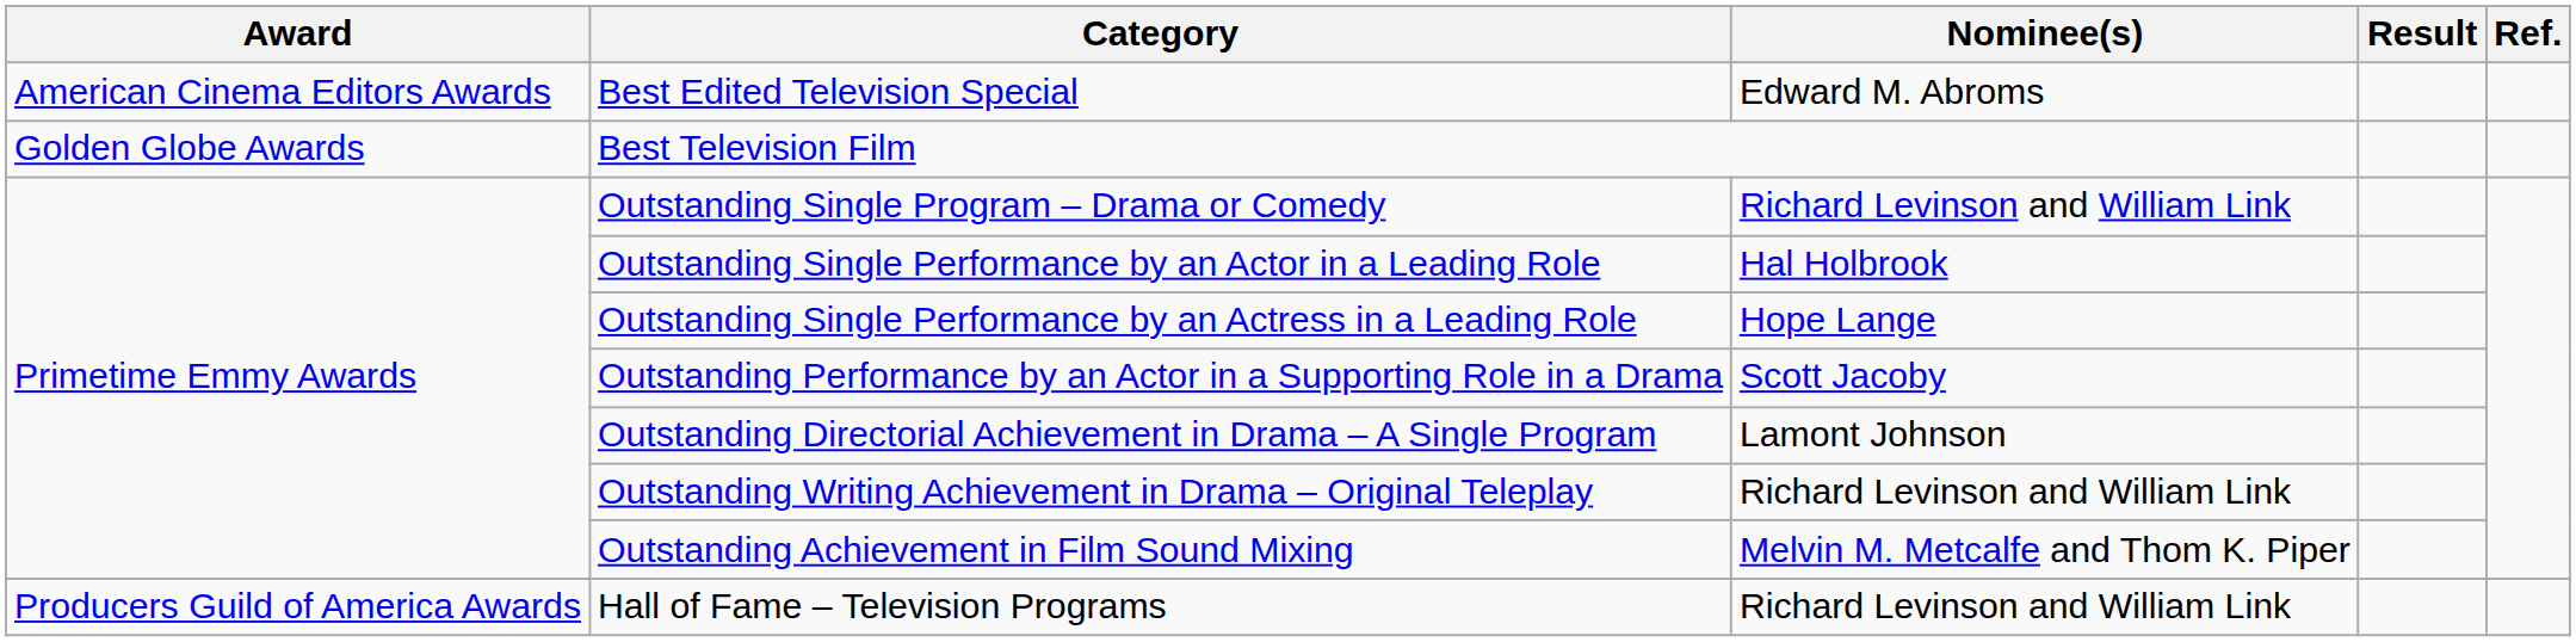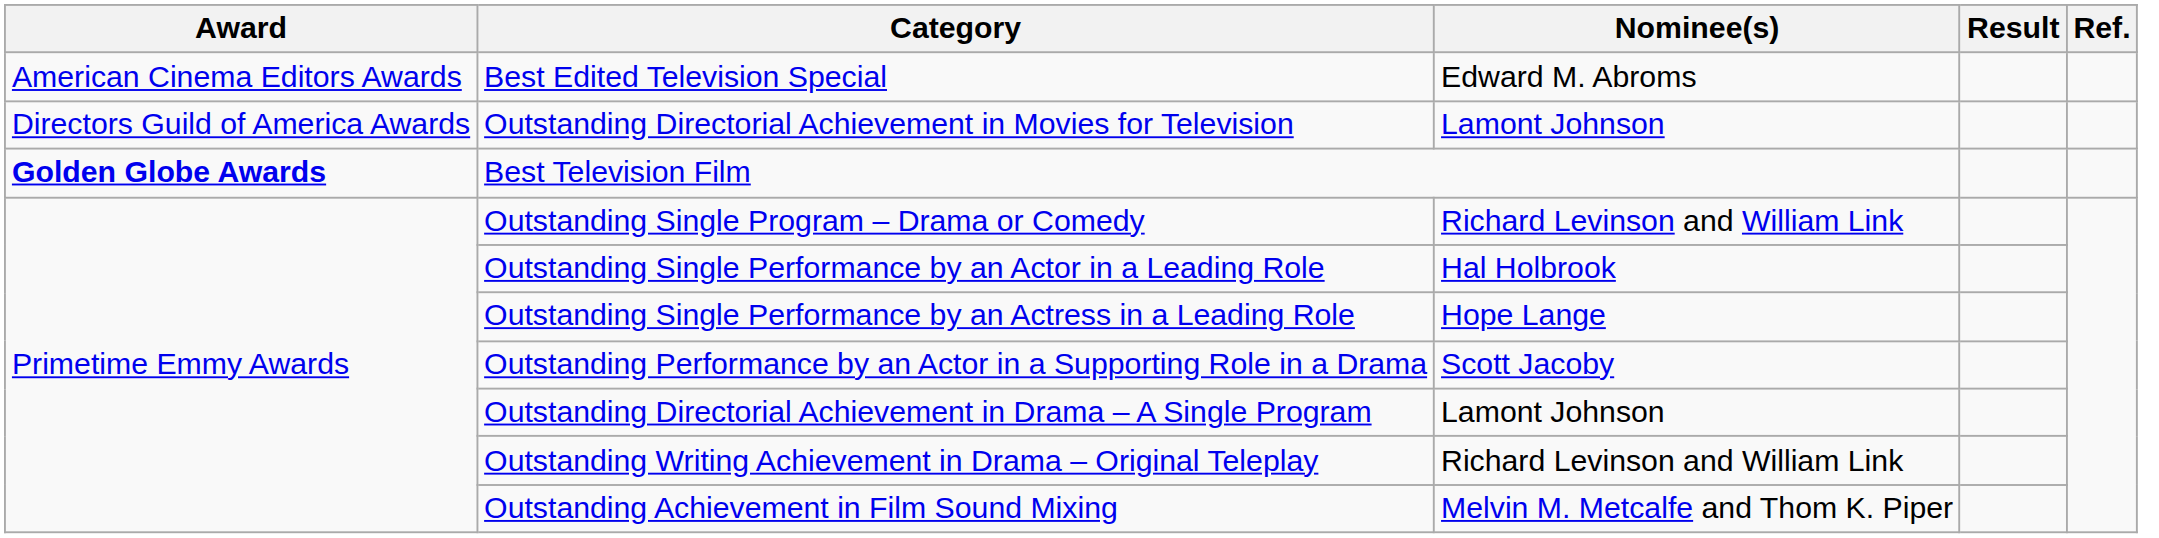+ row: Directors Guild of America Awards | Outstanding Directorial Achievement in Movies for Television | Lamont Johnson
Best Television Film | Award: normal -> bold
- row: Producers Guild of America Awards | Hall of Fame – Television Programs | Richard Levinson and William Link
